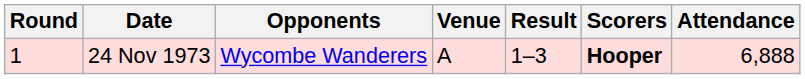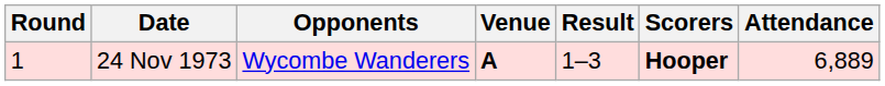24 Nov 1973 | Venue: normal -> bold
24 Nov 1973 | Attendance: 6,888 -> 6,889
